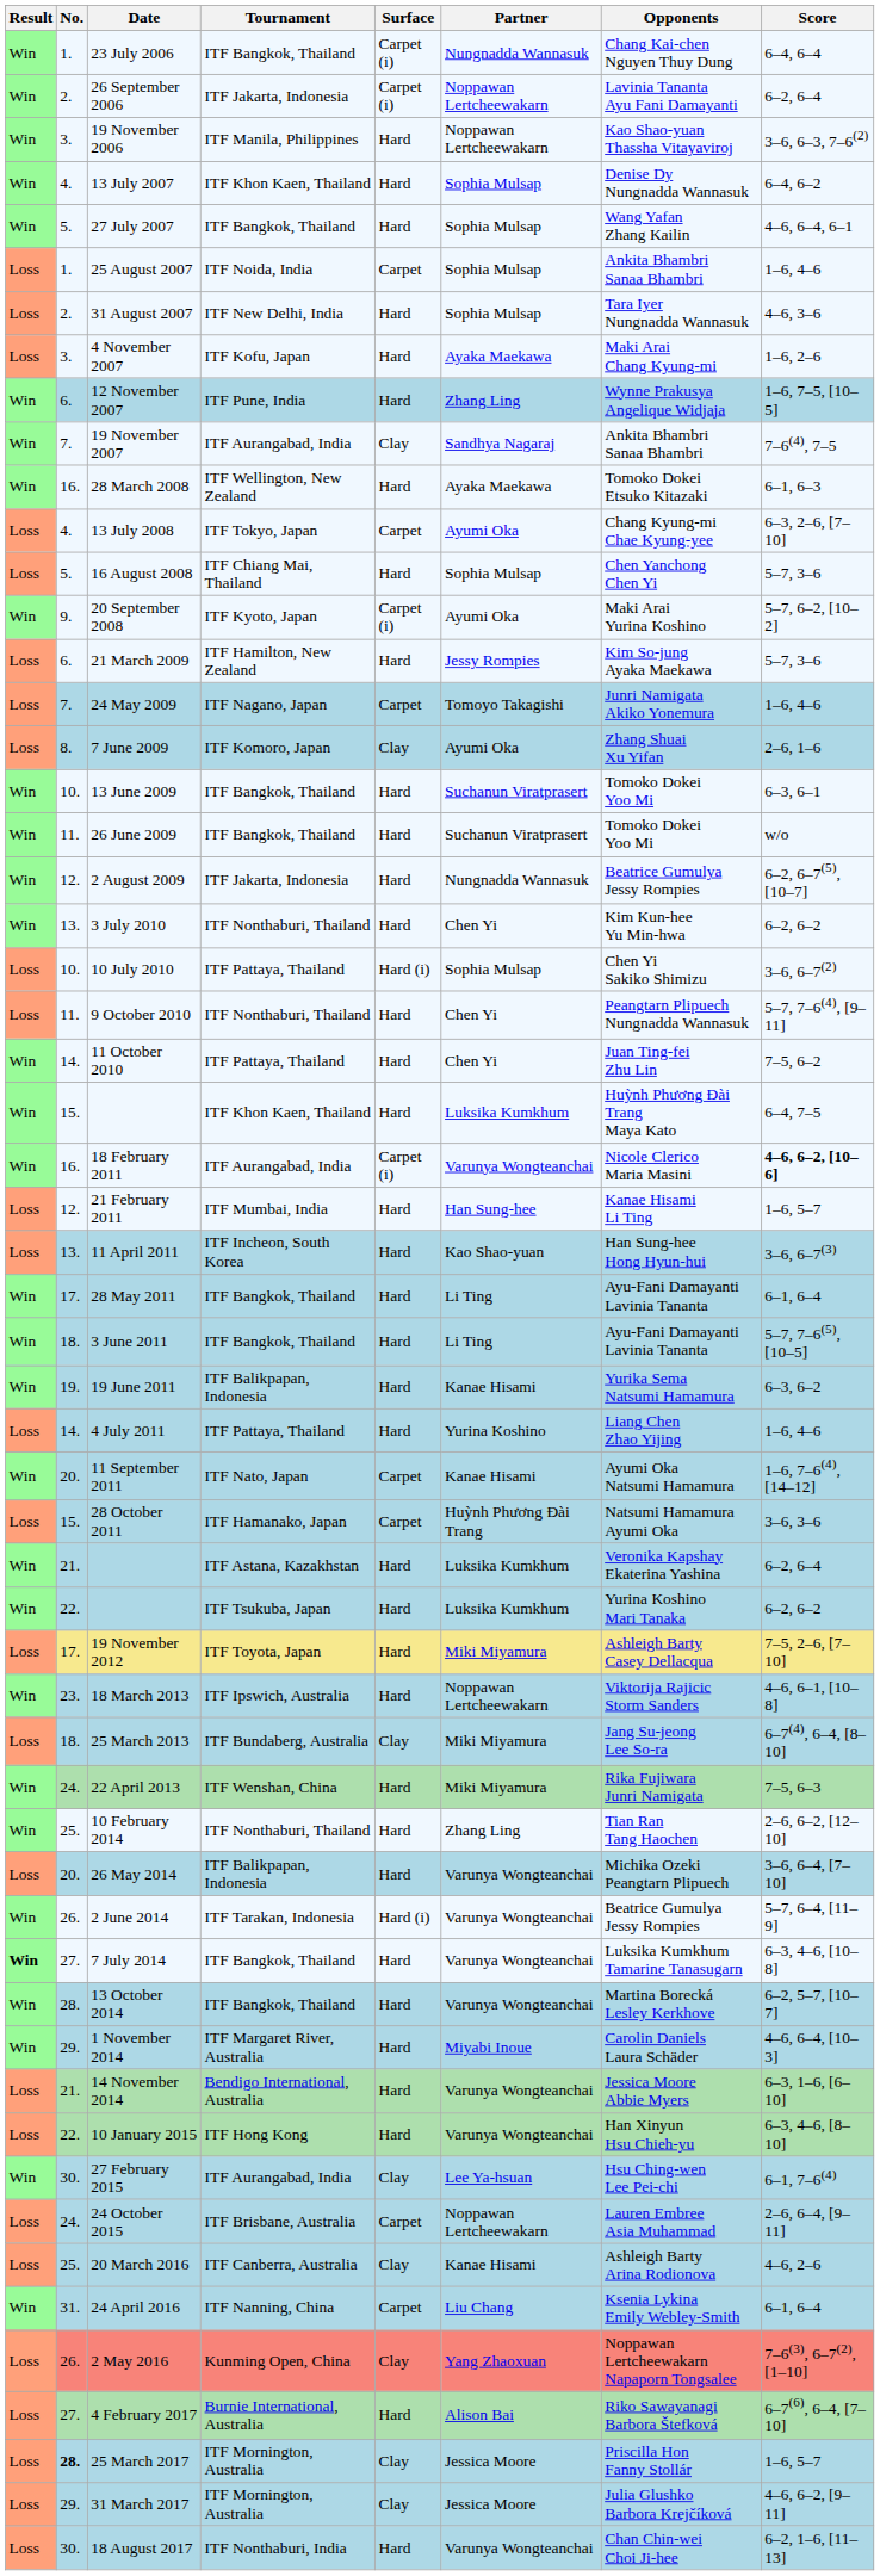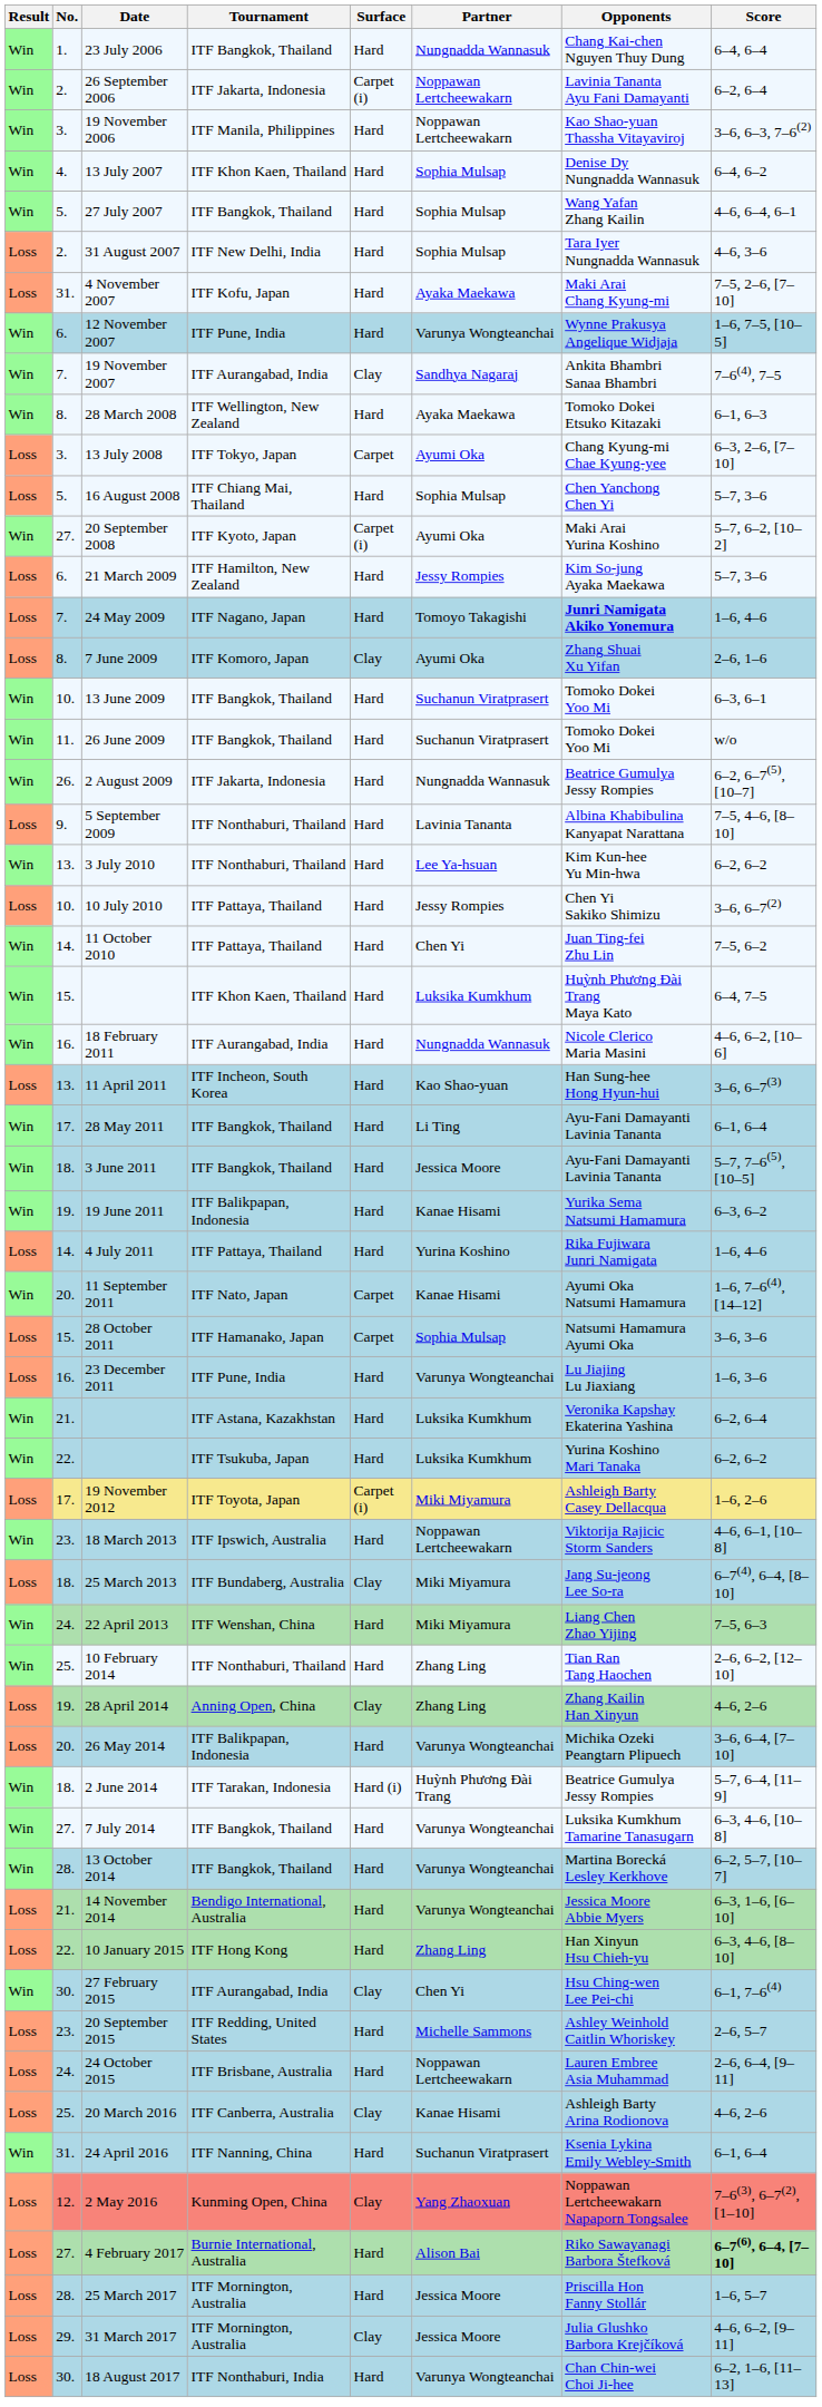23 July 2006 | Surface: Carpet (i) -> Hard
- row: Loss | 1. | 25 August 2007 | ITF Noida, India | Carpet | Sophia Mulsap | Ankita Bhambri Sanaa Bhambri | 1–6, 4–6
4 November 2007 | No.: 3. -> 31.
4 November 2007 | Score: 1–6, 2–6 -> 7–5, 2–6, [7–10]
12 November 2007 | Partner: Zhang Ling -> Varunya Wongteanchai
28 March 2008 | No.: 16. -> 8.
13 July 2008 | No.: 4. -> 3.
20 September 2008 | No.: 9. -> 27.
24 May 2009 | Surface: Carpet -> Hard
24 May 2009 | Opponents: normal -> bold
2 August 2009 | No.: 12. -> 26.
+ row: Loss | 9. | 5 September 2009 | ITF Nonthaburi, Thailand | Hard | Lavinia Tananta | Albina Khabibulina Kanyapat Narattana | 7–5, 4–6, [8–10]
3 July 2010 | Partner: Chen Yi -> Lee Ya-hsuan
10 July 2010 | Surface: Hard (i) -> Hard
10 July 2010 | Partner: Sophia Mulsap -> Jessy Rompies
- row: Loss | 11. | 9 October 2010 | ITF Nonthaburi, Thailand | Hard | Chen Yi | Peangtarn Plipuech Nungnadda Wannasuk | 5–7, 7–6(4), [9–11]
18 February 2011 | Surface: Carpet (i) -> Hard
18 February 2011 | Partner: Varunya Wongteanchai -> Nungnadda Wannasuk
18 February 2011 | Score: bold -> normal
- row: Loss | 12. | 21 February 2011 | ITF Mumbai, India | Hard | Han Sung-hee | Kanae Hisami Li Ting | 1–6, 5–7
3 June 2011 | Partner: Li Ting -> Jessica Moore
4 July 2011 | Opponents: Liang Chen Zhao Yijing -> Rika Fujiwara Junri Namigata
28 October 2011 | Partner: Huỳnh Phương Đài Trang -> Sophia Mulsap
+ row: Loss | 16. | 23 December 2011 | ITF Pune, India | Hard | Varunya Wongteanchai | Lu Jiajing Lu Jiaxiang | 1–6, 3–6
19 November 2012 | Surface: Hard -> Carpet (i)
19 November 2012 | Score: 7–5, 2–6, [7–10] -> 1–6, 2–6
22 April 2013 | Opponents: Rika Fujiwara Junri Namigata -> Liang Chen Zhao Yijing
+ row: Loss | 19. | 28 April 2014 | Anning Open, China | Clay | Zhang Ling | Zhang Kailin Han Xinyun | 4–6, 2–6
2 June 2014 | No.: 26. -> 18.
2 June 2014 | Partner: Varunya Wongteanchai -> Huỳnh Phương Đài Trang
7 July 2014 | Result: bold -> normal
- row: Win | 29. | 1 November 2014 | ITF Margaret River, Australia | Hard | Miyabi Inoue | Carolin Daniels Laura Schäder | 4–6, 6–4, [10–3]
10 January 2015 | Partner: Varunya Wongteanchai -> Zhang Ling
27 February 2015 | Partner: Lee Ya-hsuan -> Chen Yi
+ row: Loss | 23. | 20 September 2015 | ITF Redding, United States | Hard | Michelle Sammons | Ashley Weinhold Caitlin Whoriskey | 2–6, 5–7
24 October 2015 | Surface: Carpet -> Hard
24 April 2016 | Surface: Carpet -> Hard
24 April 2016 | Partner: Liu Chang -> Suchanun Viratprasert
2 May 2016 | No.: 26. -> 12.
4 February 2017 | Score: normal -> bold
25 March 2017 | No.: bold -> normal
25 March 2017 | Surface: Clay -> Hard
